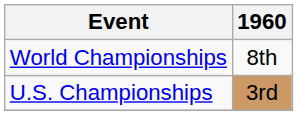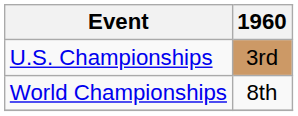rows swapped: World Championships <-> U.S. Championships
